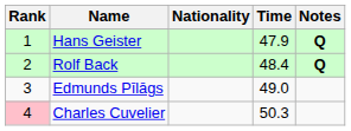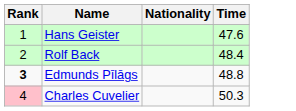- column: Notes | Q | Q
Hans Geister | Time: 47.9 -> 47.6
Edmunds Pīlāgs | Rank: normal -> bold
Edmunds Pīlāgs | Time: 49.0 -> 48.8
